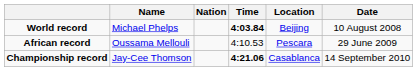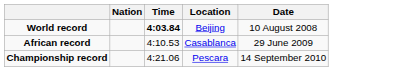- column: Name | Michael Phelps | Oussama Mellouli | Jay-Cee Thomson
African record | Location: Pescara -> Casablanca
Championship record | Time: bold -> normal
Championship record | Location: Casablanca -> Pescara
